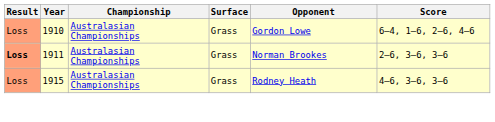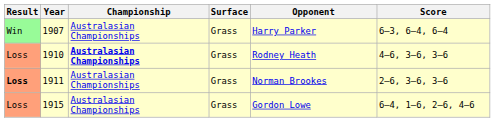+ row: Win | 1907 | Australasian Championships | Grass | Harry Parker | 6–3, 6–4, 6–4
1910 | Championship: normal -> bold
1910 | Opponent: Gordon Lowe -> Rodney Heath
1910 | Score: 6–4, 1–6, 2–6, 4–6 -> 4–6, 3–6, 3–6
1915 | Opponent: Rodney Heath -> Gordon Lowe
1915 | Score: 4–6, 3–6, 3–6 -> 6–4, 1–6, 2–6, 4–6
